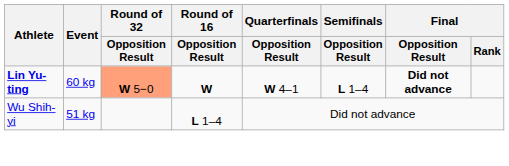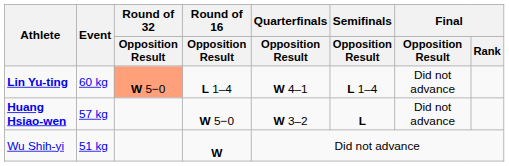Lin Yu-ting | Round of 16 / Opposition Result: W -> L 1–4
Lin Yu-ting | Final / Opposition Result: bold -> normal
+ row: Huang Hsiao-wen | 57 kg | W 5−0 | W 3–2 | L | Did not advance
Wu Shih-yi | Round of 16 / Opposition Result: L 1–4 -> W
